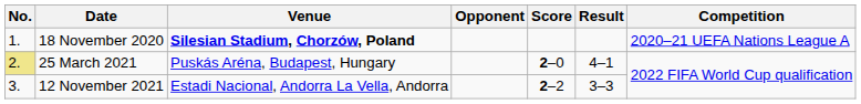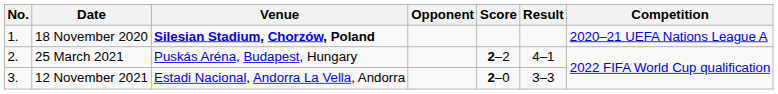25 March 2021 | No.: khaki background -> no background
25 March 2021 | Score: 2–0 -> 2–2
12 November 2021 | Score: 2–2 -> 2–0
